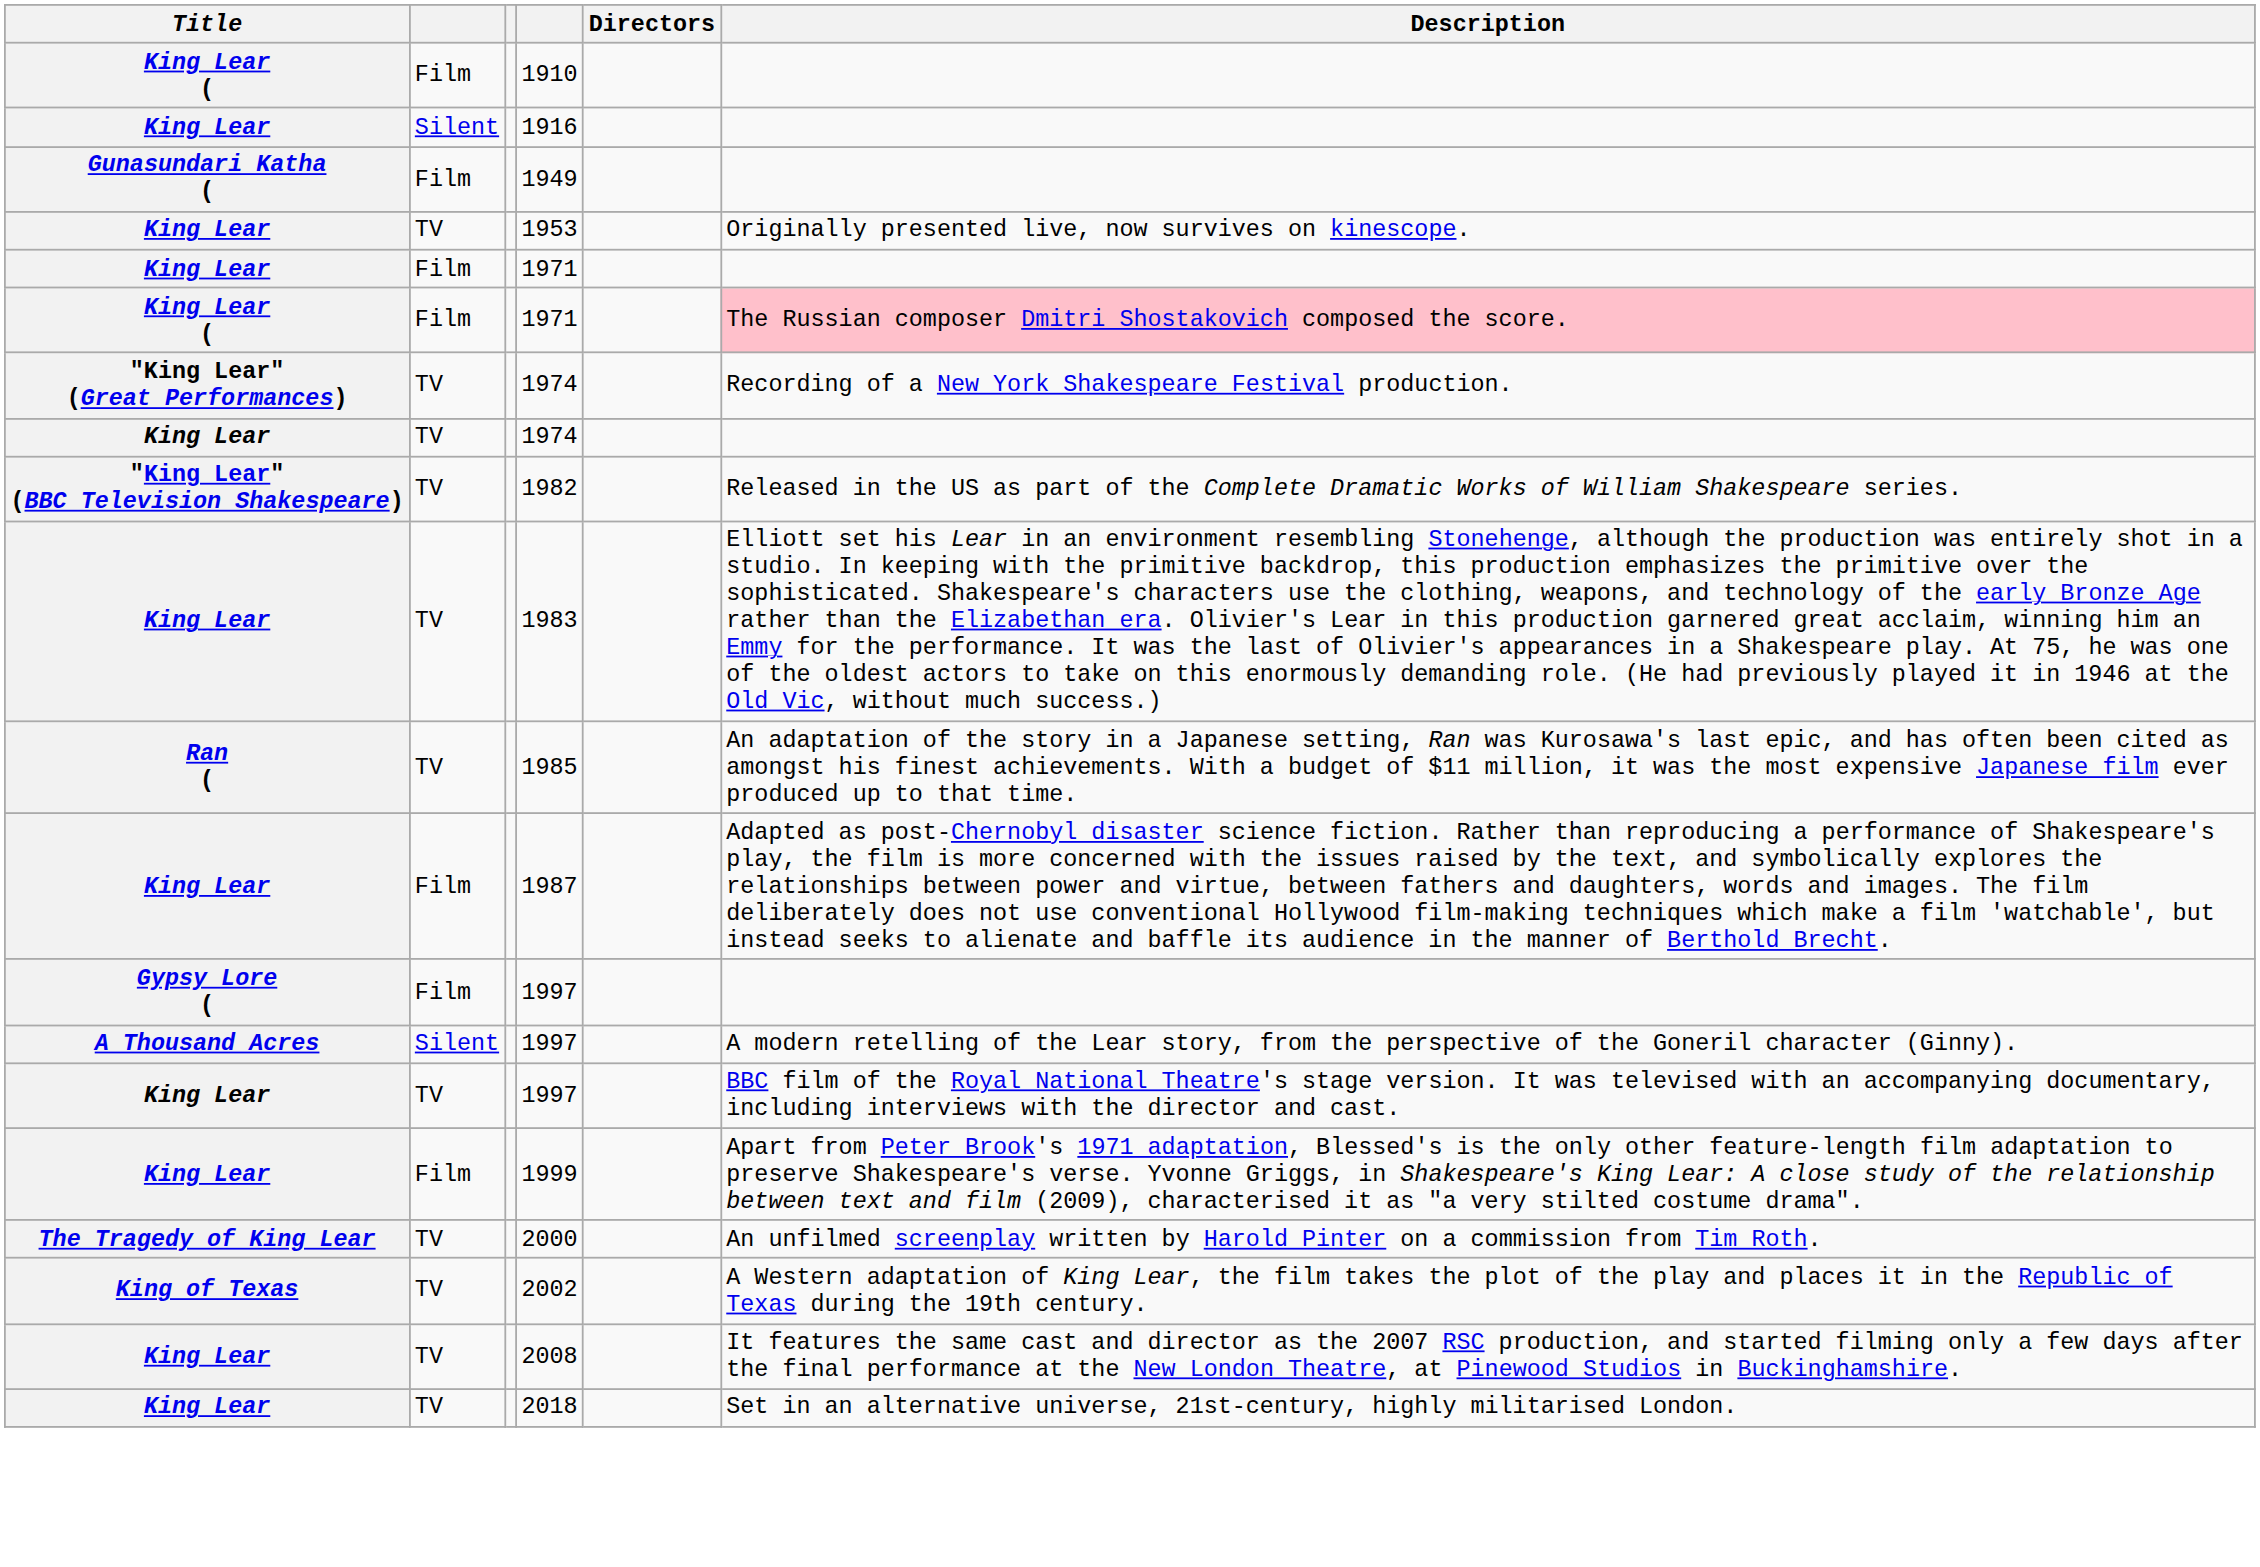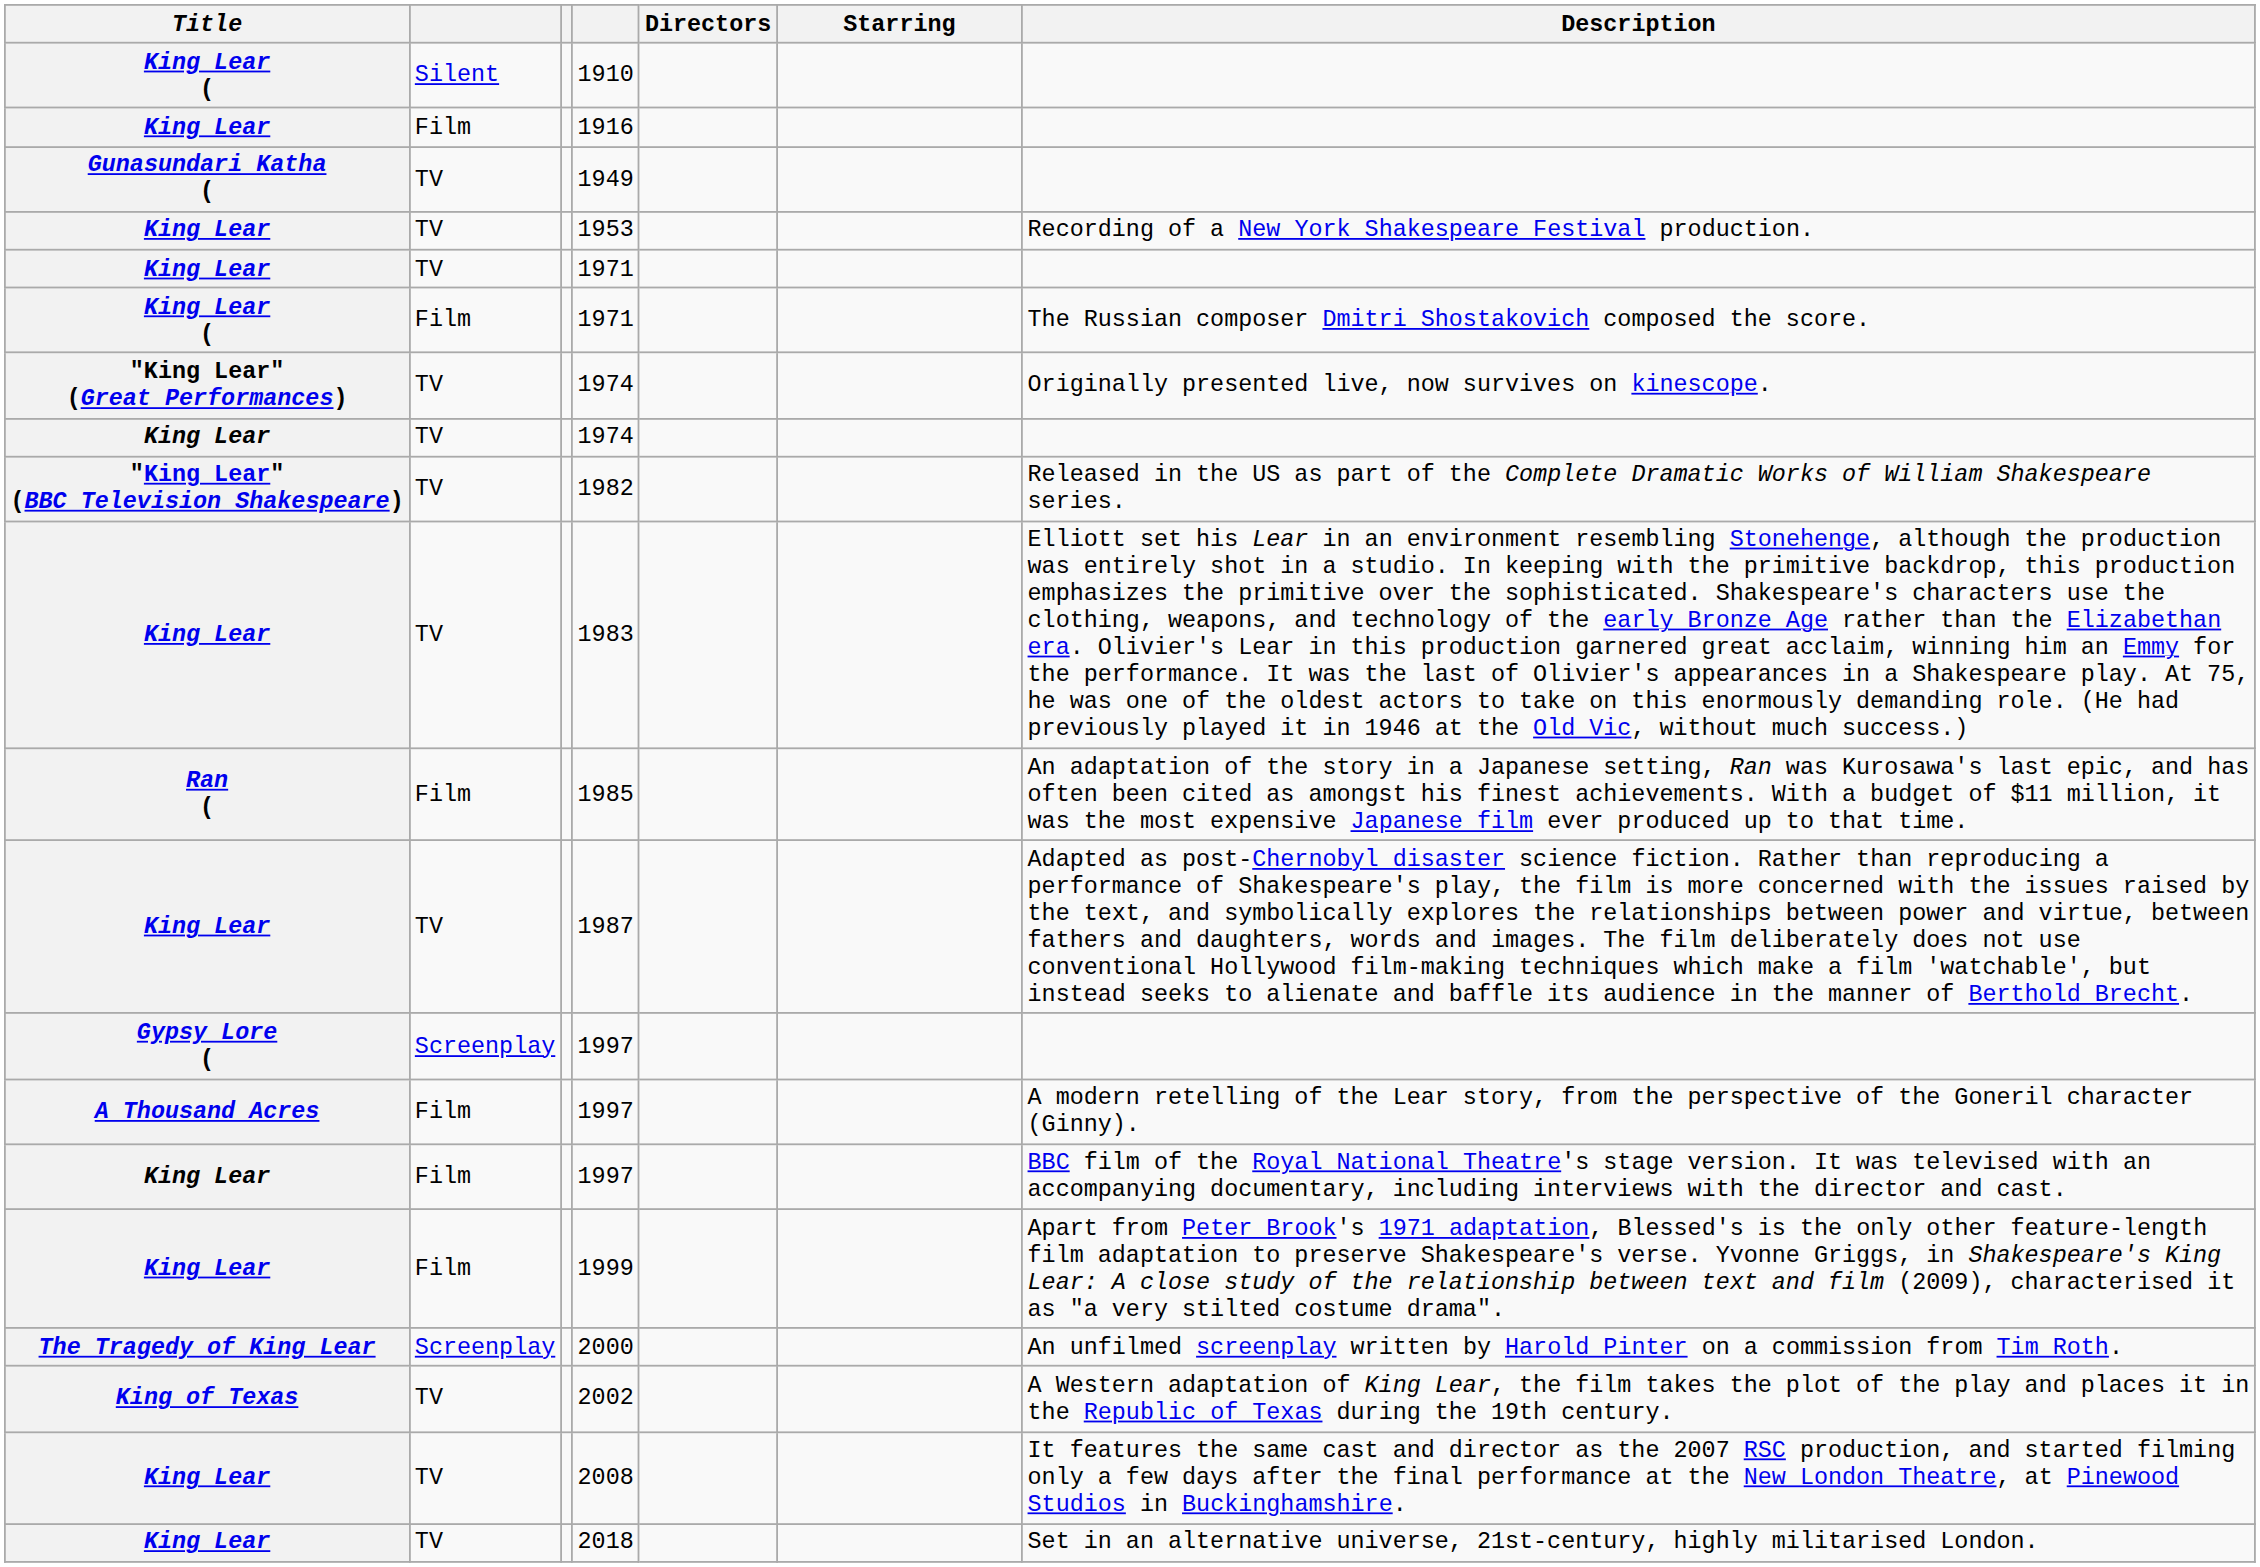+ column: Starring
1910 | column 2: Film -> Silent
1916 | column 2: Silent -> Film
1949 | column 2: Film -> TV
1953 | Description: Originally presented live, now survives on kinescope. -> Recording of a New York Shakespeare Festival production.
King Lear / 1971 | column 2: Film -> TV
King Lear ( / 1971 | Description: pink background -> no background
"King Lear" (Great Performances) / 1974 | Description: Recording of a New York Shakespeare Festival production. -> Originally presented live, now survives on kinescope.
1985 | column 2: TV -> Film
1987 | column 2: Film -> TV
Gypsy Lore ( / 1997 | column 2: Film -> Screenplay
A Thousand Acres / 1997 | column 2: Silent -> Film
King Lear / 1997 | column 2: TV -> Film
2000 | column 2: TV -> Screenplay
